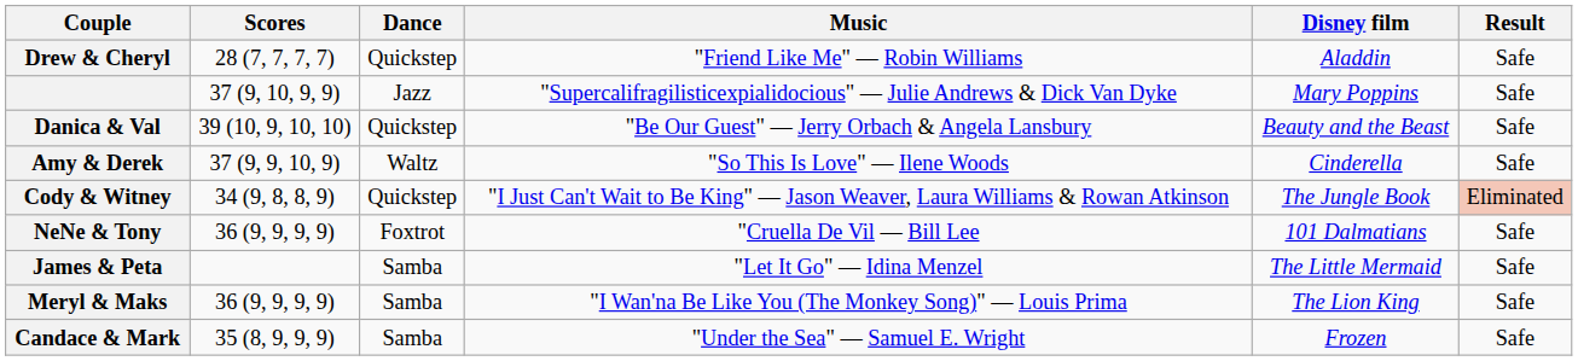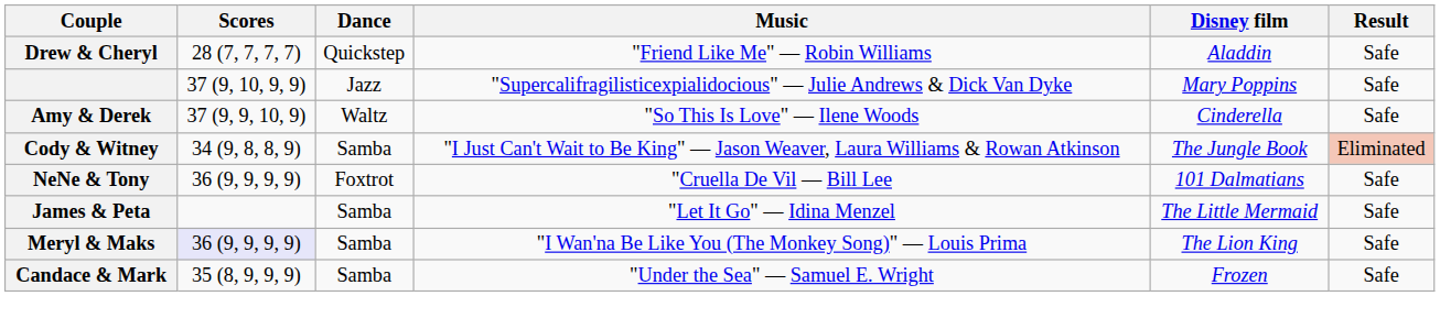- row: Danica & Val | 39 (10, 9, 10, 10) | Quickstep | "Be Our Guest" — Jerry Orbach & Angela Lansbury | Beauty and the Beast | Safe
Cody & Witney | Dance: Quickstep -> Samba
Meryl & Maks | Scores: no background -> lavender background
